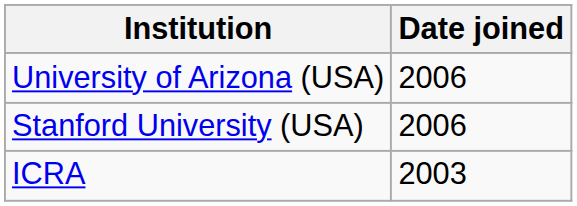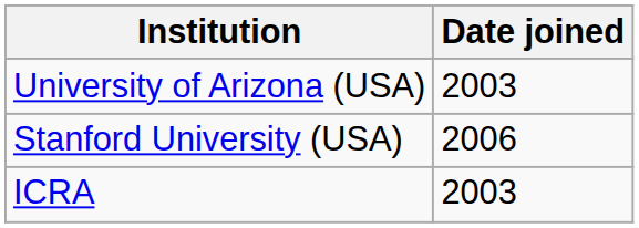University of Arizona (USA) | Date joined: 2006 -> 2003
